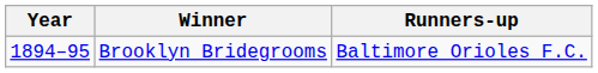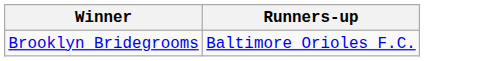- column: Year | 1894–95
